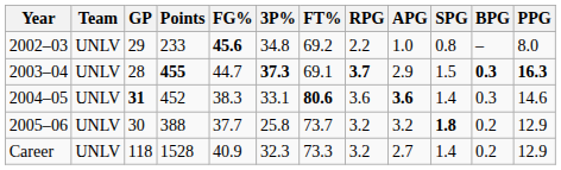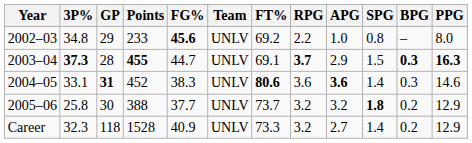columns swapped: Team <-> 3P%
